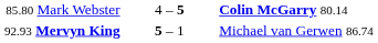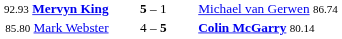rows swapped: 85.80 Mark Webster <-> 92.93 Mervyn King
